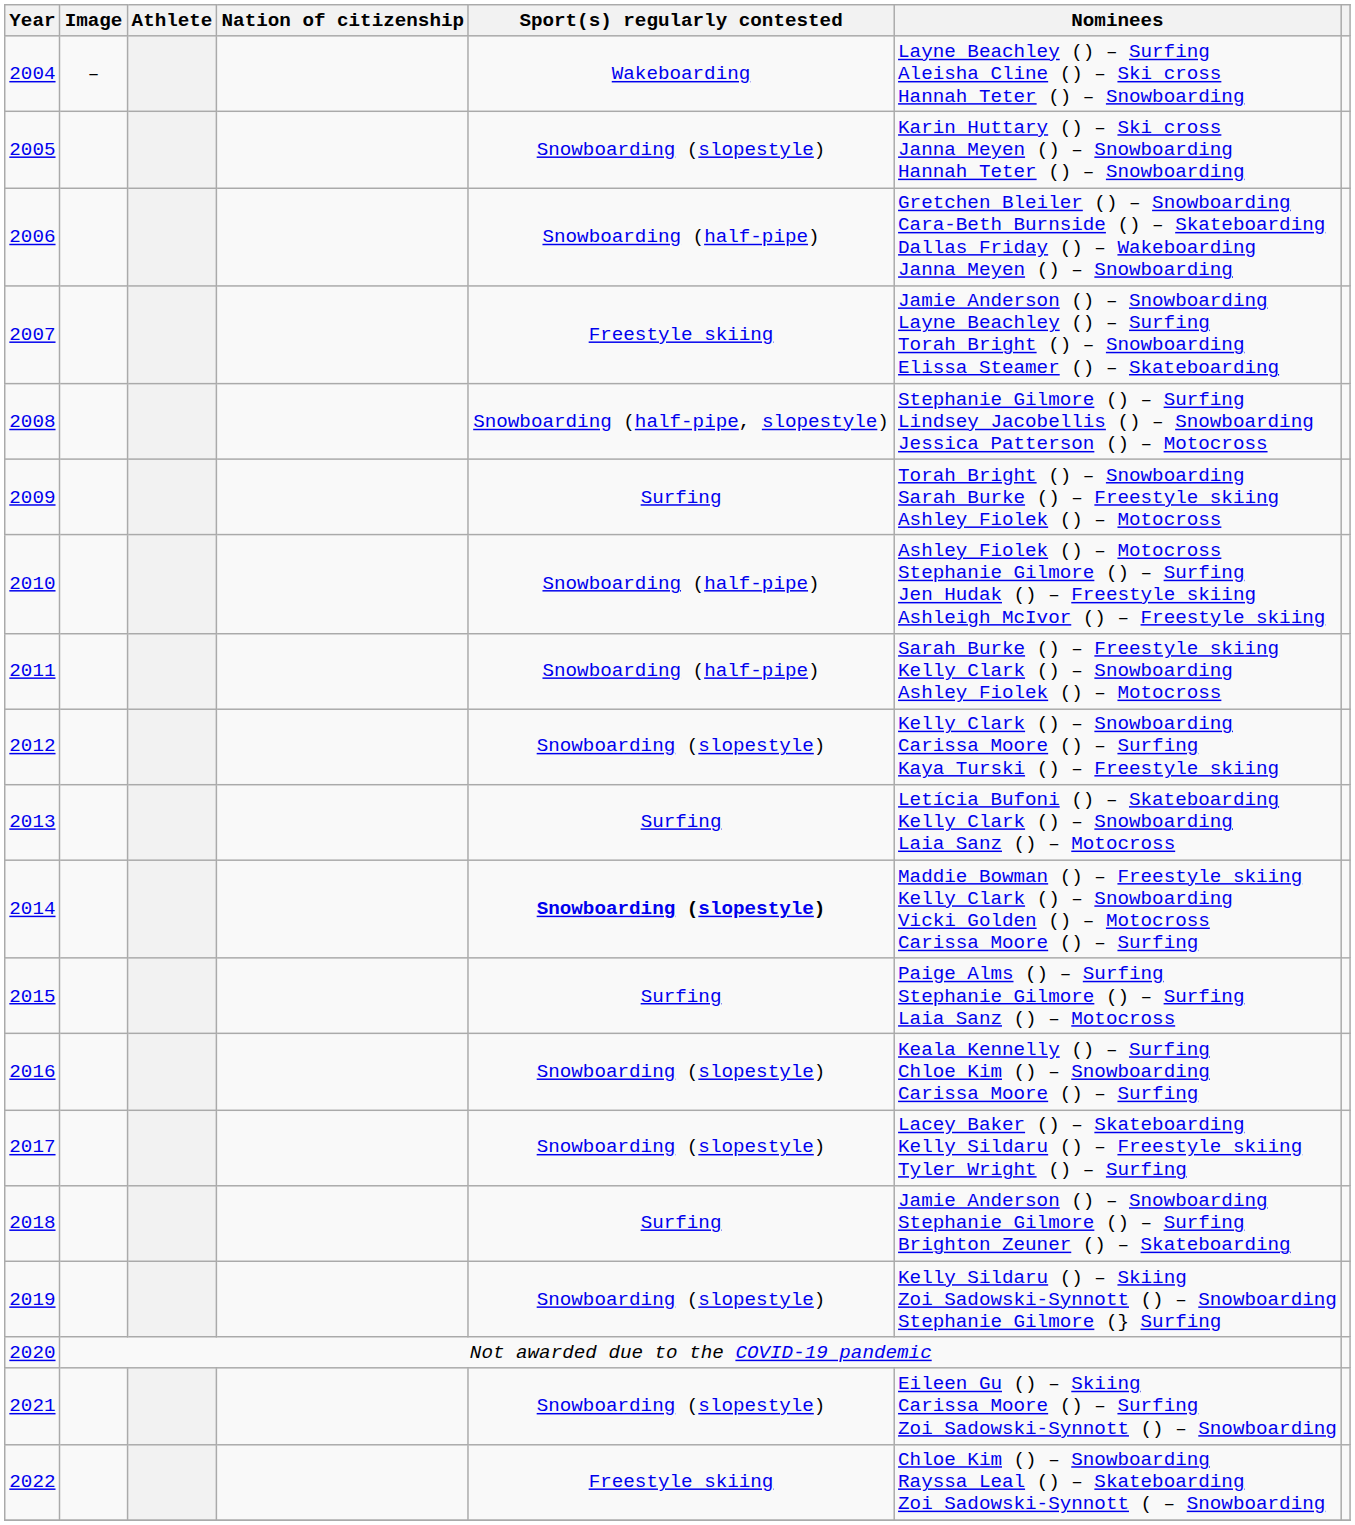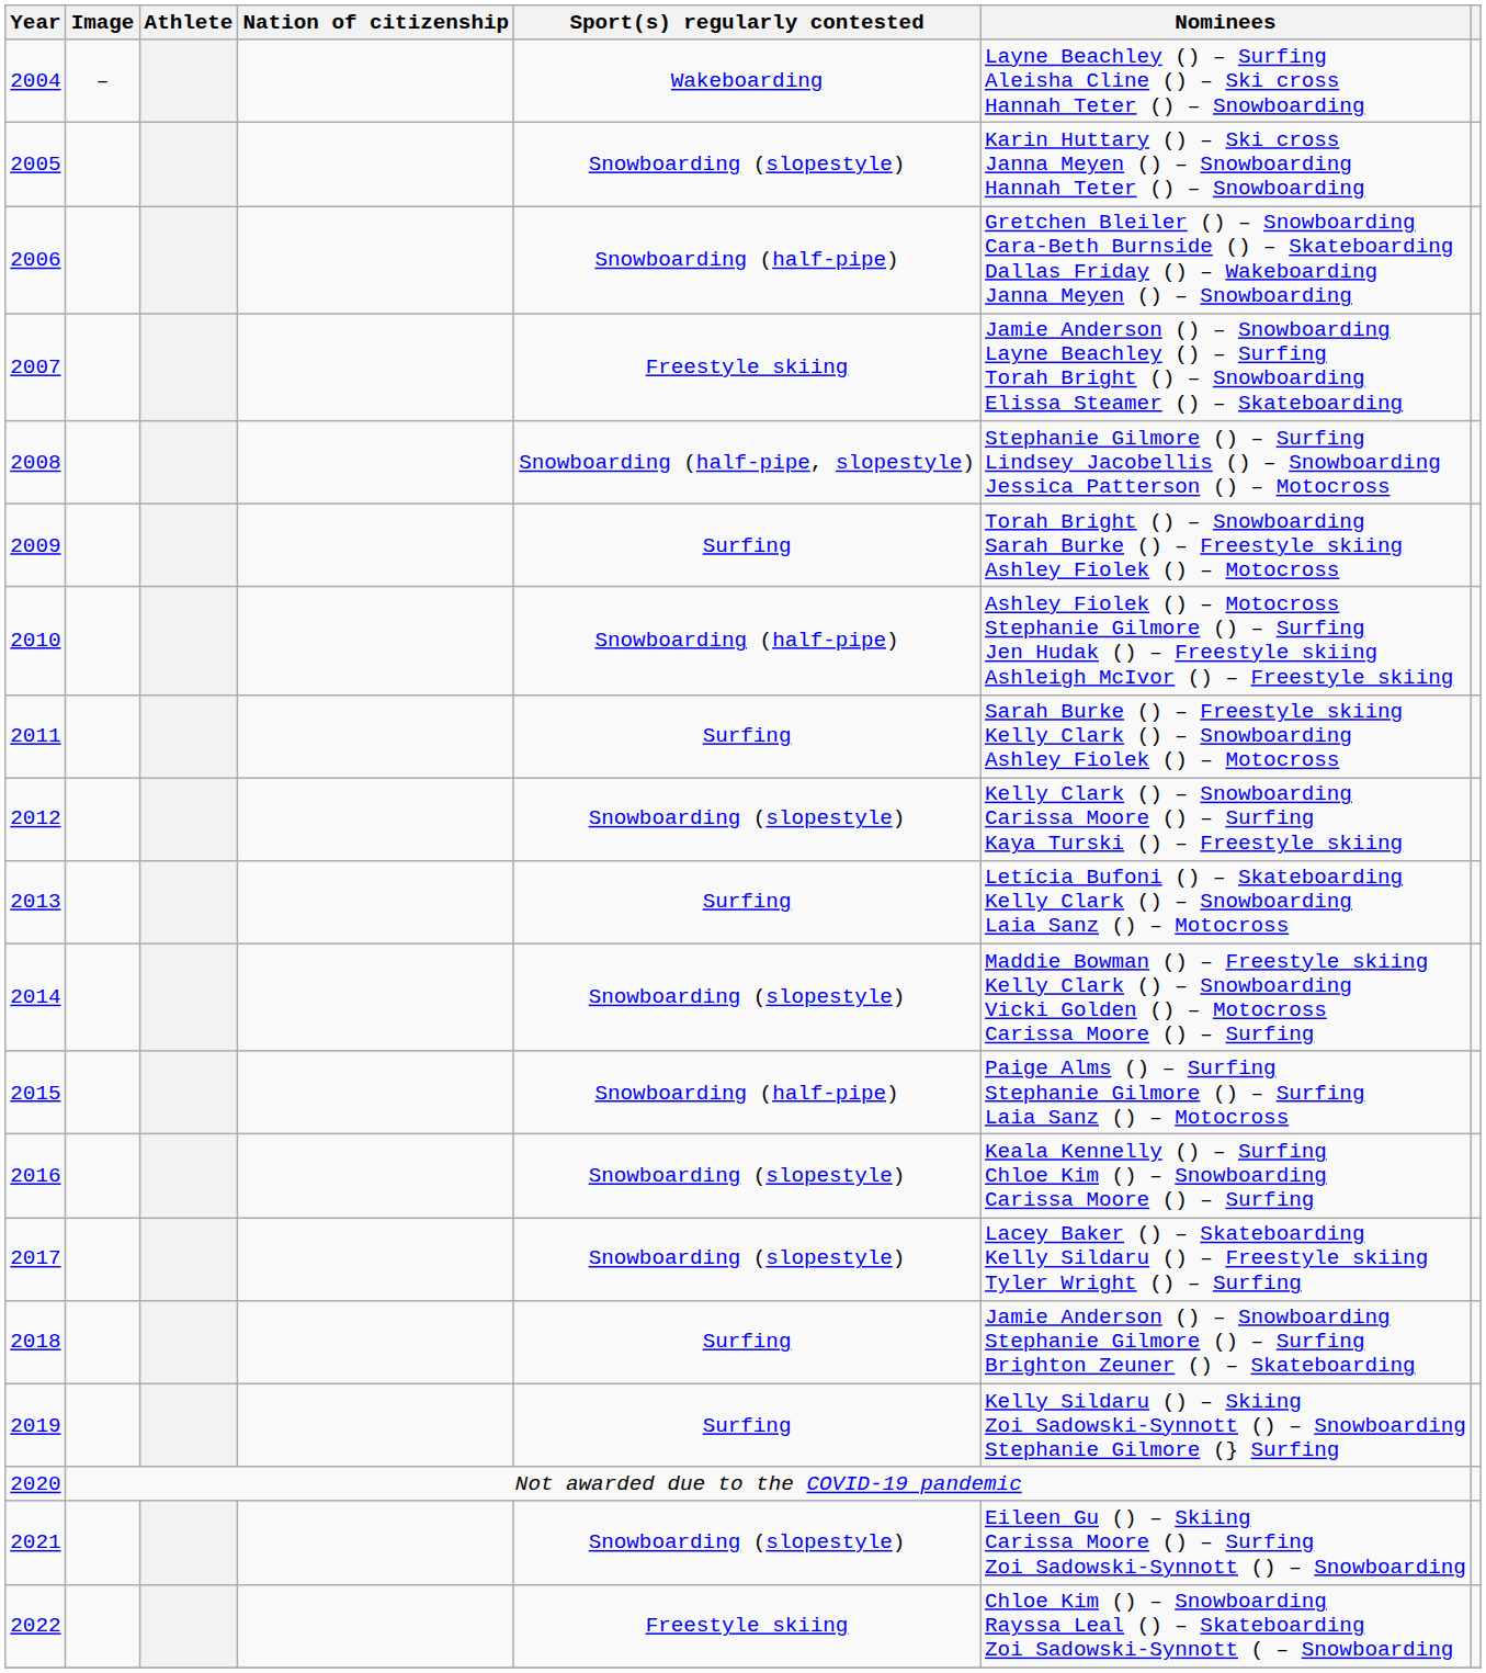2011 | Sport(s) regularly contested: Snowboarding (half-pipe) -> Surfing
2014 | Sport(s) regularly contested: bold -> normal
2015 | Sport(s) regularly contested: Surfing -> Snowboarding (half-pipe)
2019 | Sport(s) regularly contested: Snowboarding (slopestyle) -> Surfing
